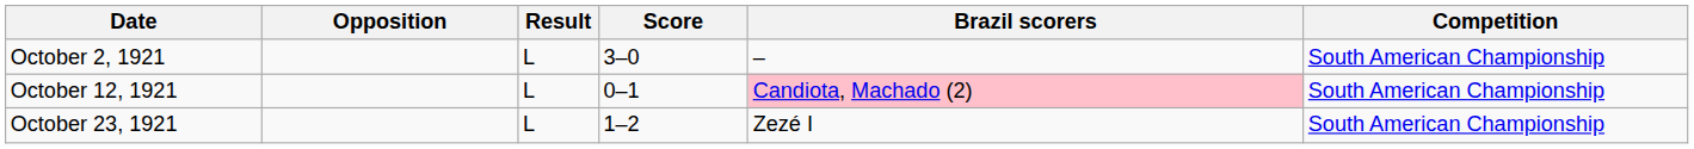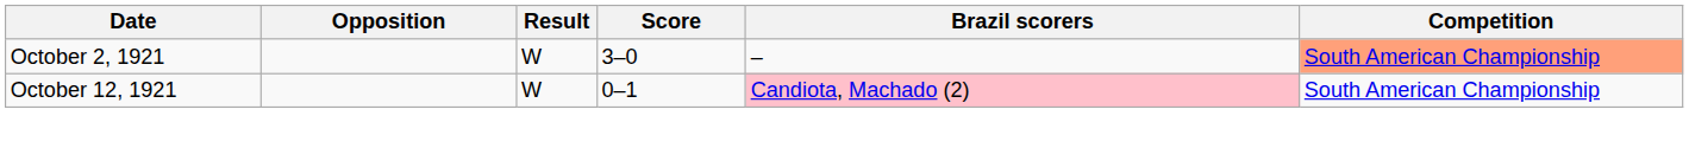October 2, 1921 | Result: L -> W
October 2, 1921 | Competition: no background -> lightsalmon background
October 12, 1921 | Result: L -> W
- row: October 23, 1921 | L | 1–2 | Zezé I | South American Championship
